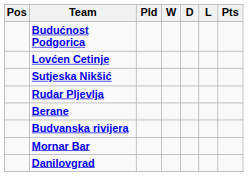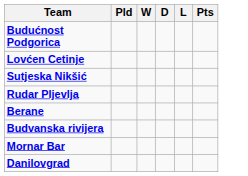- column: Pos
